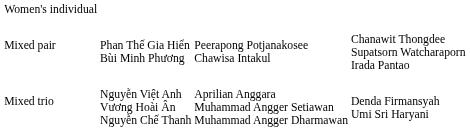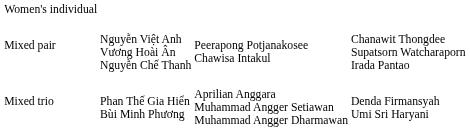Mixed pair | column 2: Phan Thế Gia Hiển Bùi Minh Phương -> Nguyễn Việt Anh Vương Hoài Ân Nguyễn Chế Thanh
Mixed trio | column 2: Nguyễn Việt Anh Vương Hoài Ân Nguyễn Chế Thanh -> Phan Thế Gia Hiển Bùi Minh Phương
